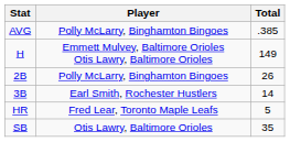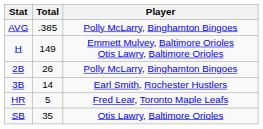columns swapped: Player <-> Total
